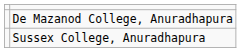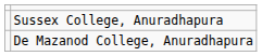rows swapped: Sussex College, Anuradhapura <-> De Mazanod College, Anuradhapura
